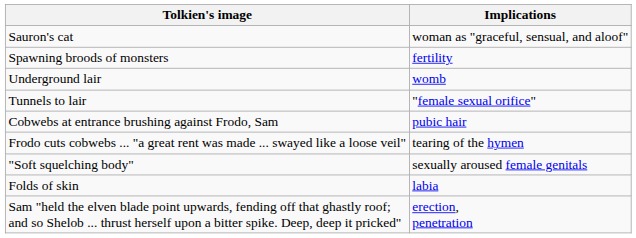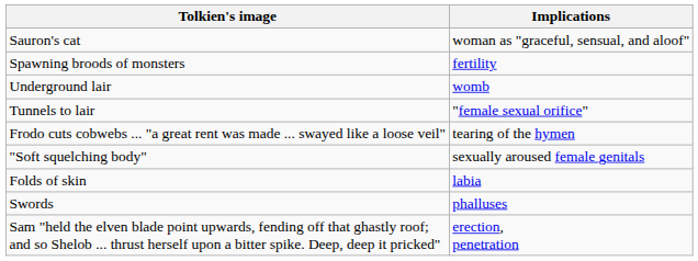- row: Cobwebs at entrance brushing against Frodo, Sam | pubic hair
+ row: Swords | phalluses
